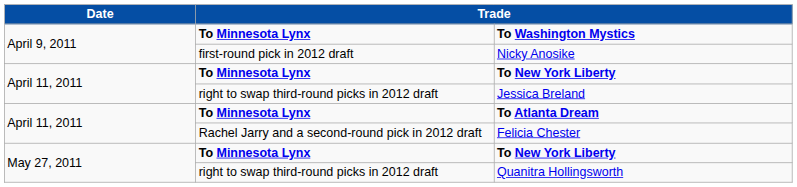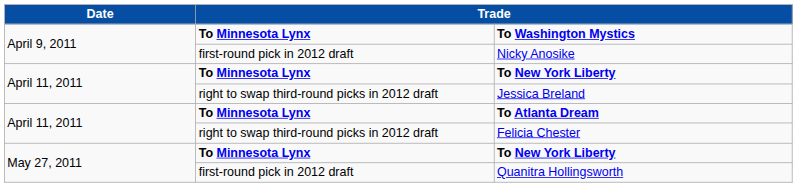Felicia Chester | column 2: Rachel Jarry and a second-round pick in 2012 draft -> right to swap third-round picks in 2012 draft
Quanitra Hollingsworth | column 2: right to swap third-round picks in 2012 draft -> first-round pick in 2012 draft
